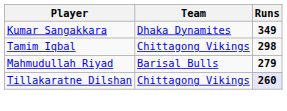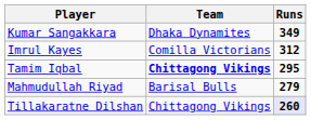+ row: Imrul Kayes | Comilla Victorians | 312
Tamim Iqbal | Team: normal -> bold
Tamim Iqbal | Runs: 298 -> 295
